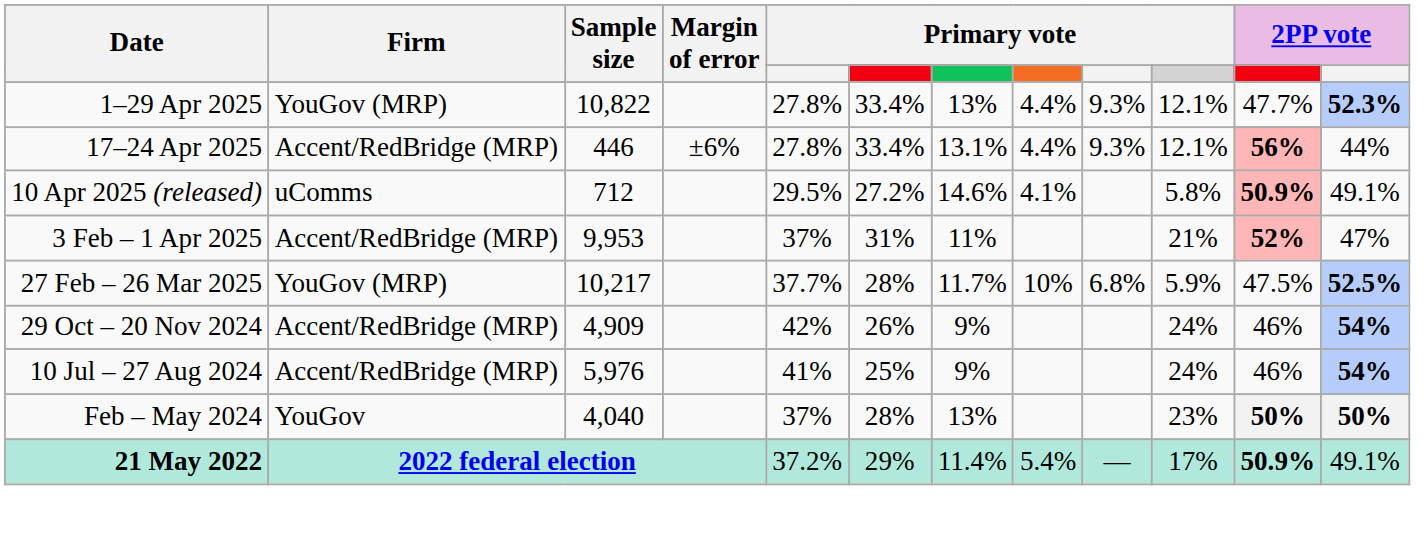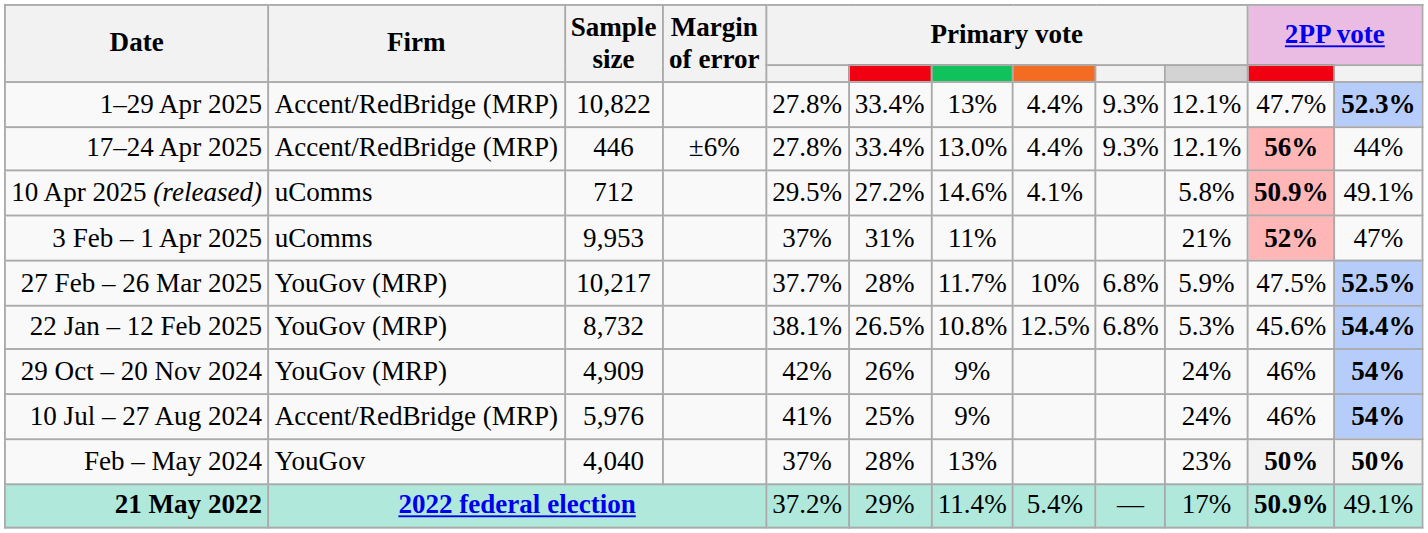1–29 Apr 2025 | Firm: YouGov (MRP) -> Accent/RedBridge (MRP)
17–24 Apr 2025 | column 7: 13.1% -> 13.0%
3 Feb – 1 Apr 2025 | Firm: Accent/RedBridge (MRP) -> uComms
+ row: 22 Jan – 12 Feb 2025 | YouGov (MRP) | 8,732 | 38.1% | 26.5% | 10.8% | 12.5% | 6.8% | 5.3% | 45.6% | 54.4%
29 Oct – 20 Nov 2024 | Firm: Accent/RedBridge (MRP) -> YouGov (MRP)
